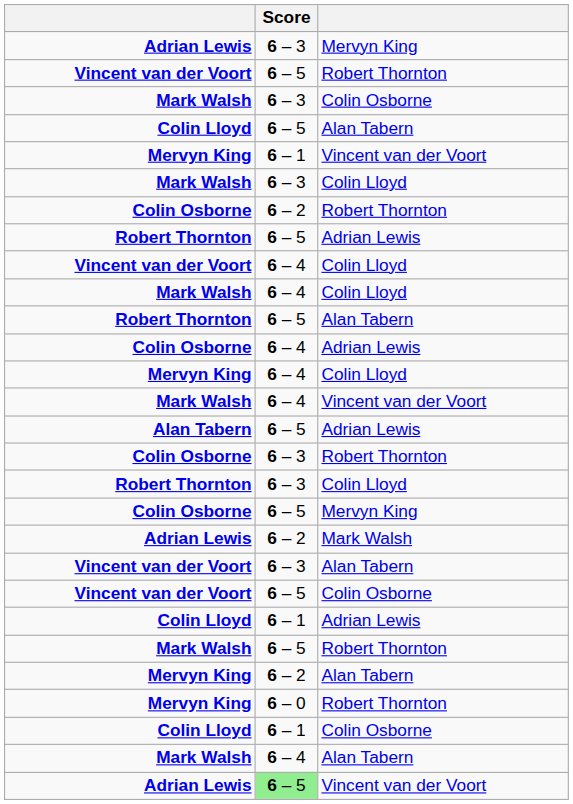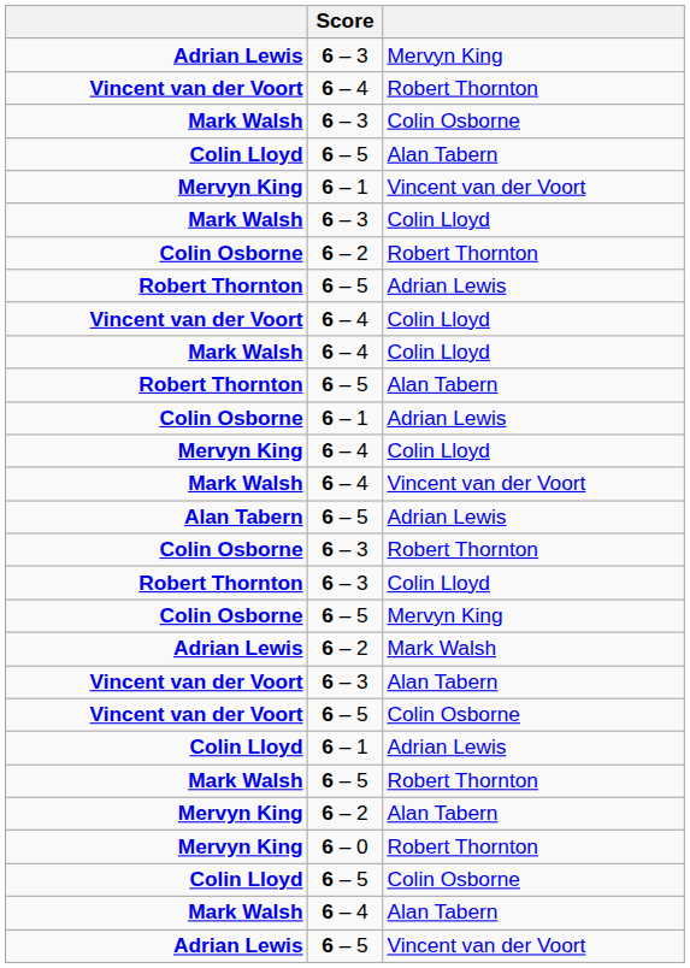Vincent van der Voort / Robert Thornton | Score: 6 – 5 -> 6 – 4
Colin Osborne / Adrian Lewis | Score: 6 – 4 -> 6 – 1
Colin Lloyd / Colin Osborne | Score: 6 – 1 -> 6 – 5
Adrian Lewis / Vincent van der Voort | Score: lightgreen background -> no background
